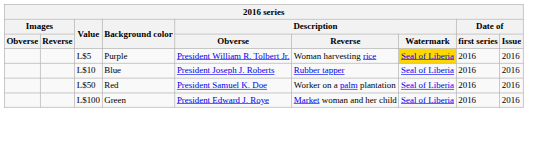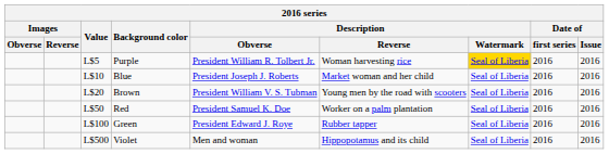Blue | Description / Reverse: Rubber tapper -> Market woman and her child
+ row: L$20 | Brown | President William V. S. Tubman | Young men by the road with scooters | Seal of Liberia | 2016 | 2016
Green | Description / Reverse: Market woman and her child -> Rubber tapper
+ row: L$500 | Violet | Men and woman | Hippopotamus and its child | Seal of Liberia | 2016 | 2016
